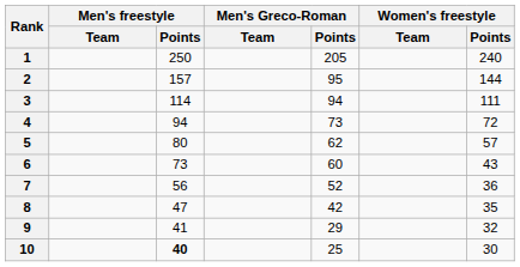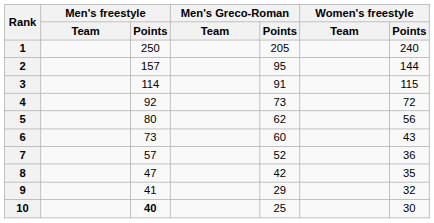3 | Men's Greco-Roman / Points: 94 -> 91
3 | Women's freestyle / Points: 111 -> 115
4 | Men's freestyle / Points: 94 -> 92
5 | Women's freestyle / Points: 57 -> 56
7 | Men's freestyle / Points: 56 -> 57
